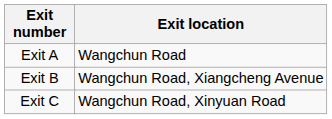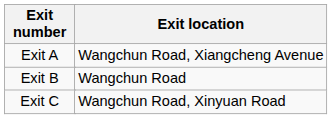Exit A | Exit location: Wangchun Road -> Wangchun Road, Xiangcheng Avenue
Exit B | Exit location: Wangchun Road, Xiangcheng Avenue -> Wangchun Road
